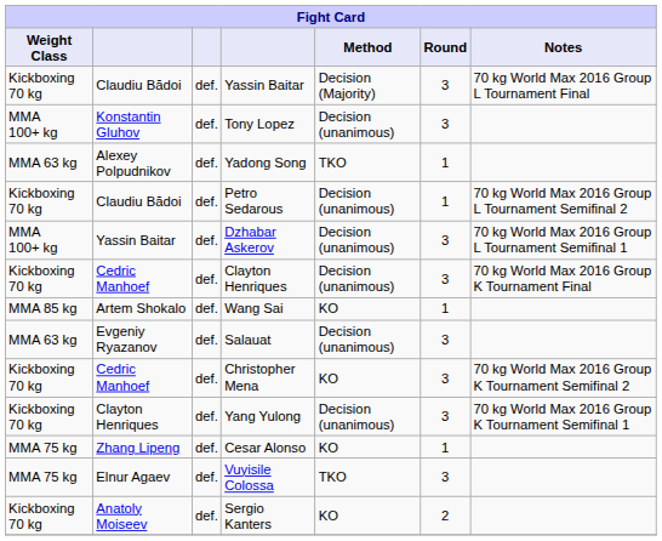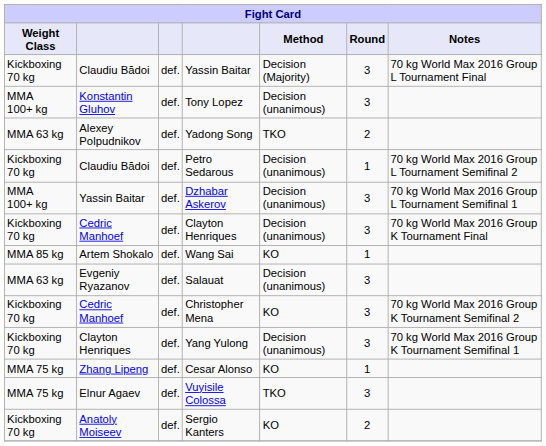Yadong Song | Round: 1 -> 2
